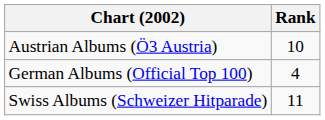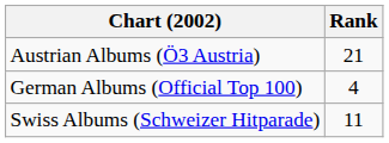Austrian Albums (Ö3 Austria) | Rank: 10 -> 21
